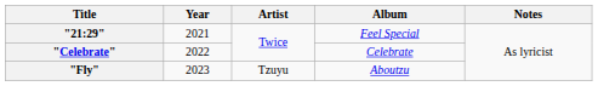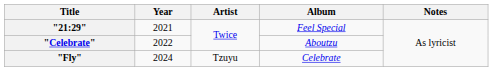"Celebrate" | Album: Celebrate -> Aboutzu
"Fly" | Year: 2023 -> 2024
"Fly" | Album: Aboutzu -> Celebrate
